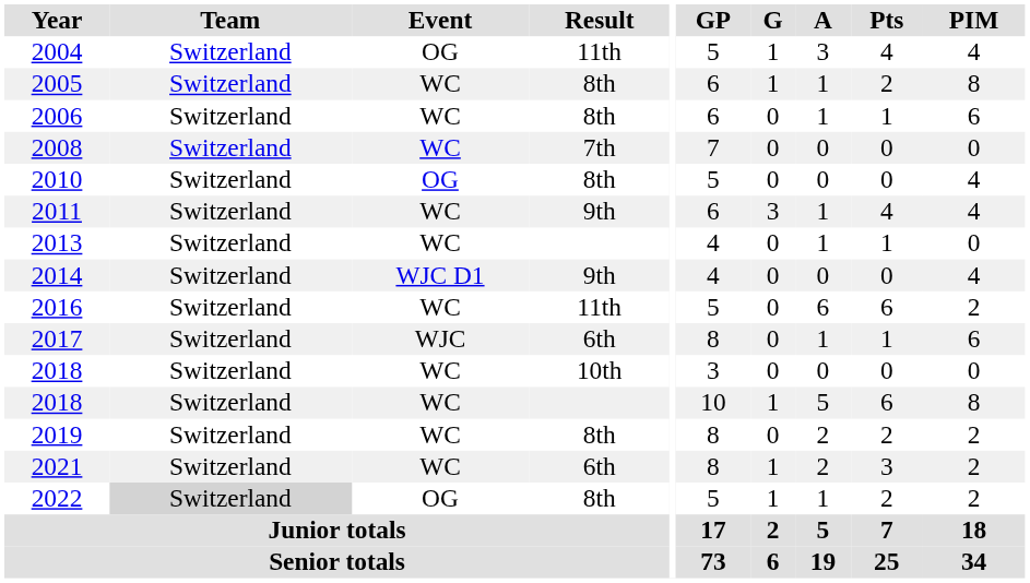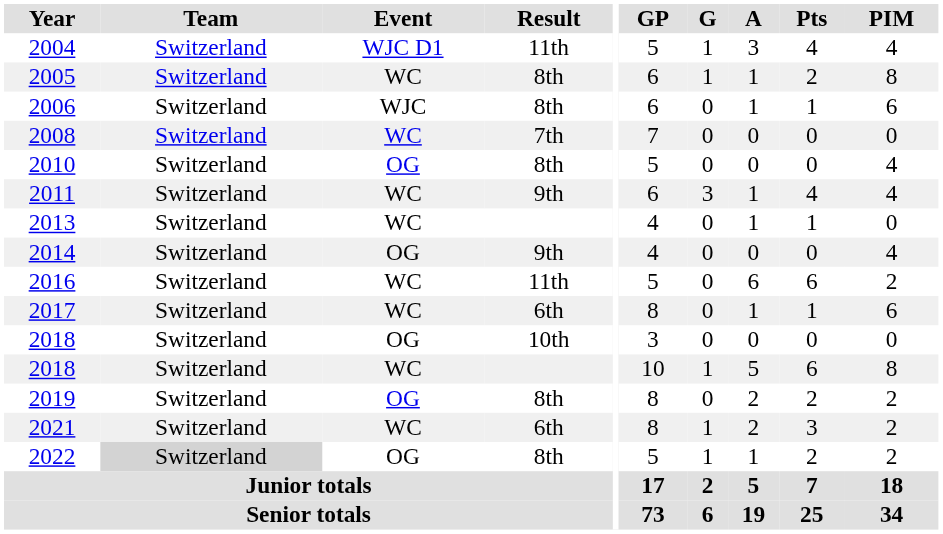2004 | Event: OG -> WJC D1
2006 | Event: WC -> WJC
2014 | Event: WJC D1 -> OG
2017 | Event: WJC -> WC
2018 / 10th | Event: WC -> OG
2019 | Event: WC -> OG
